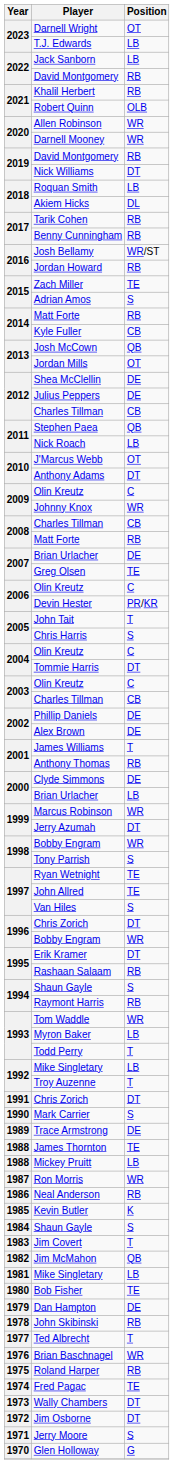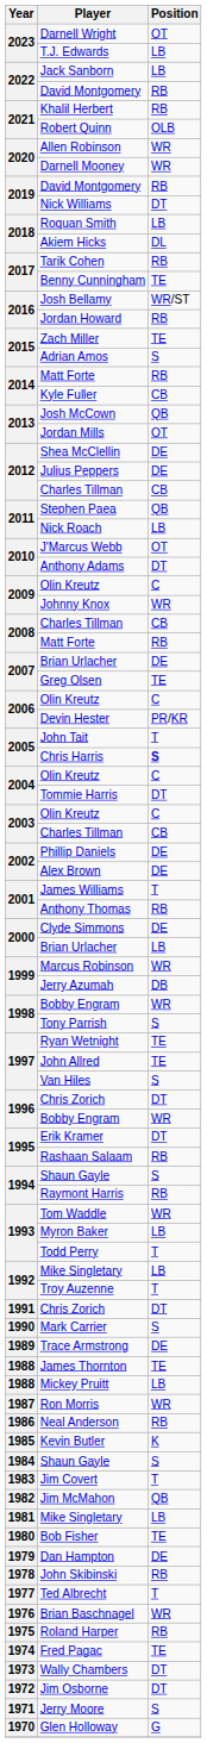Benny Cunningham | Position: RB -> TE
Chris Harris | Position: normal -> bold
Jerry Azumah | Position: DT -> DB
